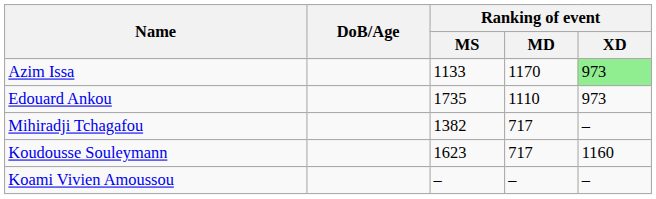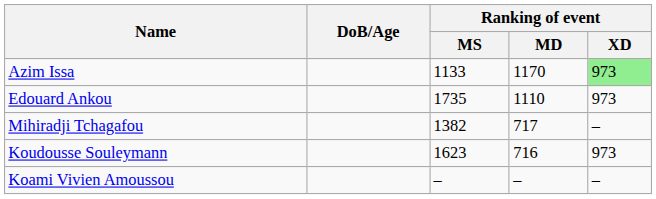Koudousse Souleymann | Ranking of event / MD: 717 -> 716
Koudousse Souleymann | Ranking of event / XD: 1160 -> 973
